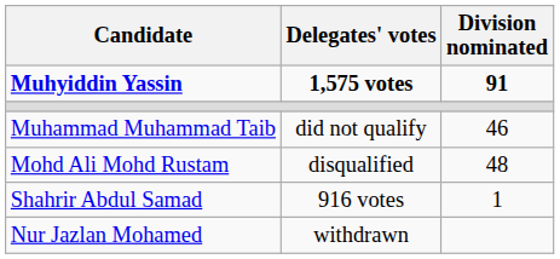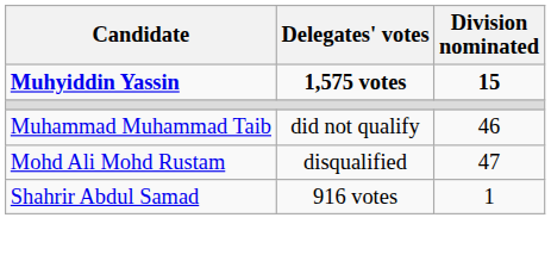Muhyiddin Yassin | Division nominated: 91 -> 15
Mohd Ali Mohd Rustam | Division nominated: 48 -> 47
- row: Nur Jazlan Mohamed | withdrawn
